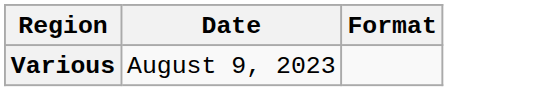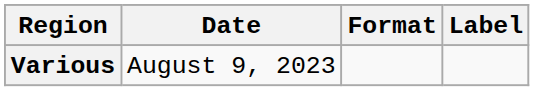+ column: Label
